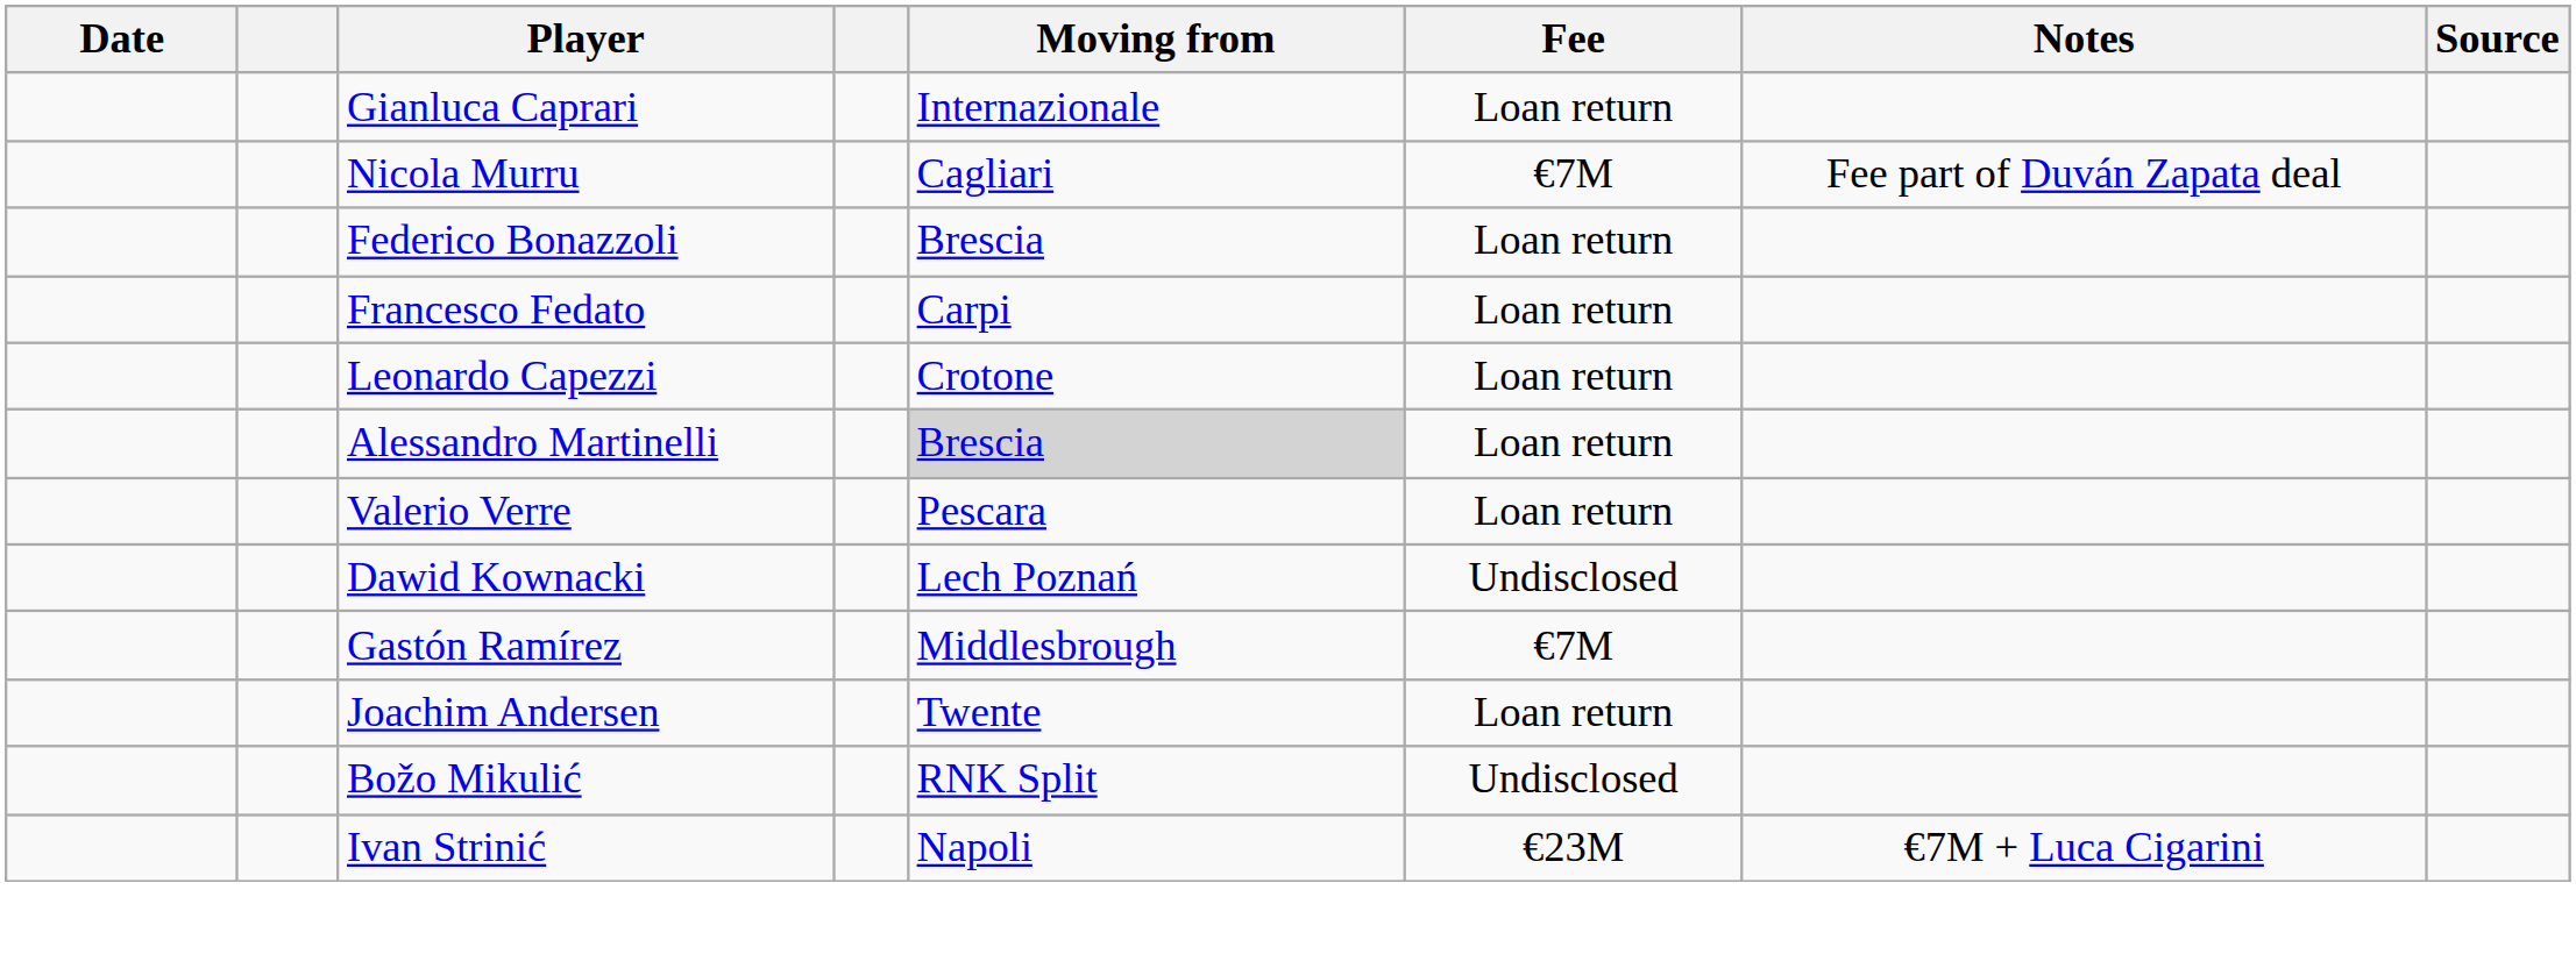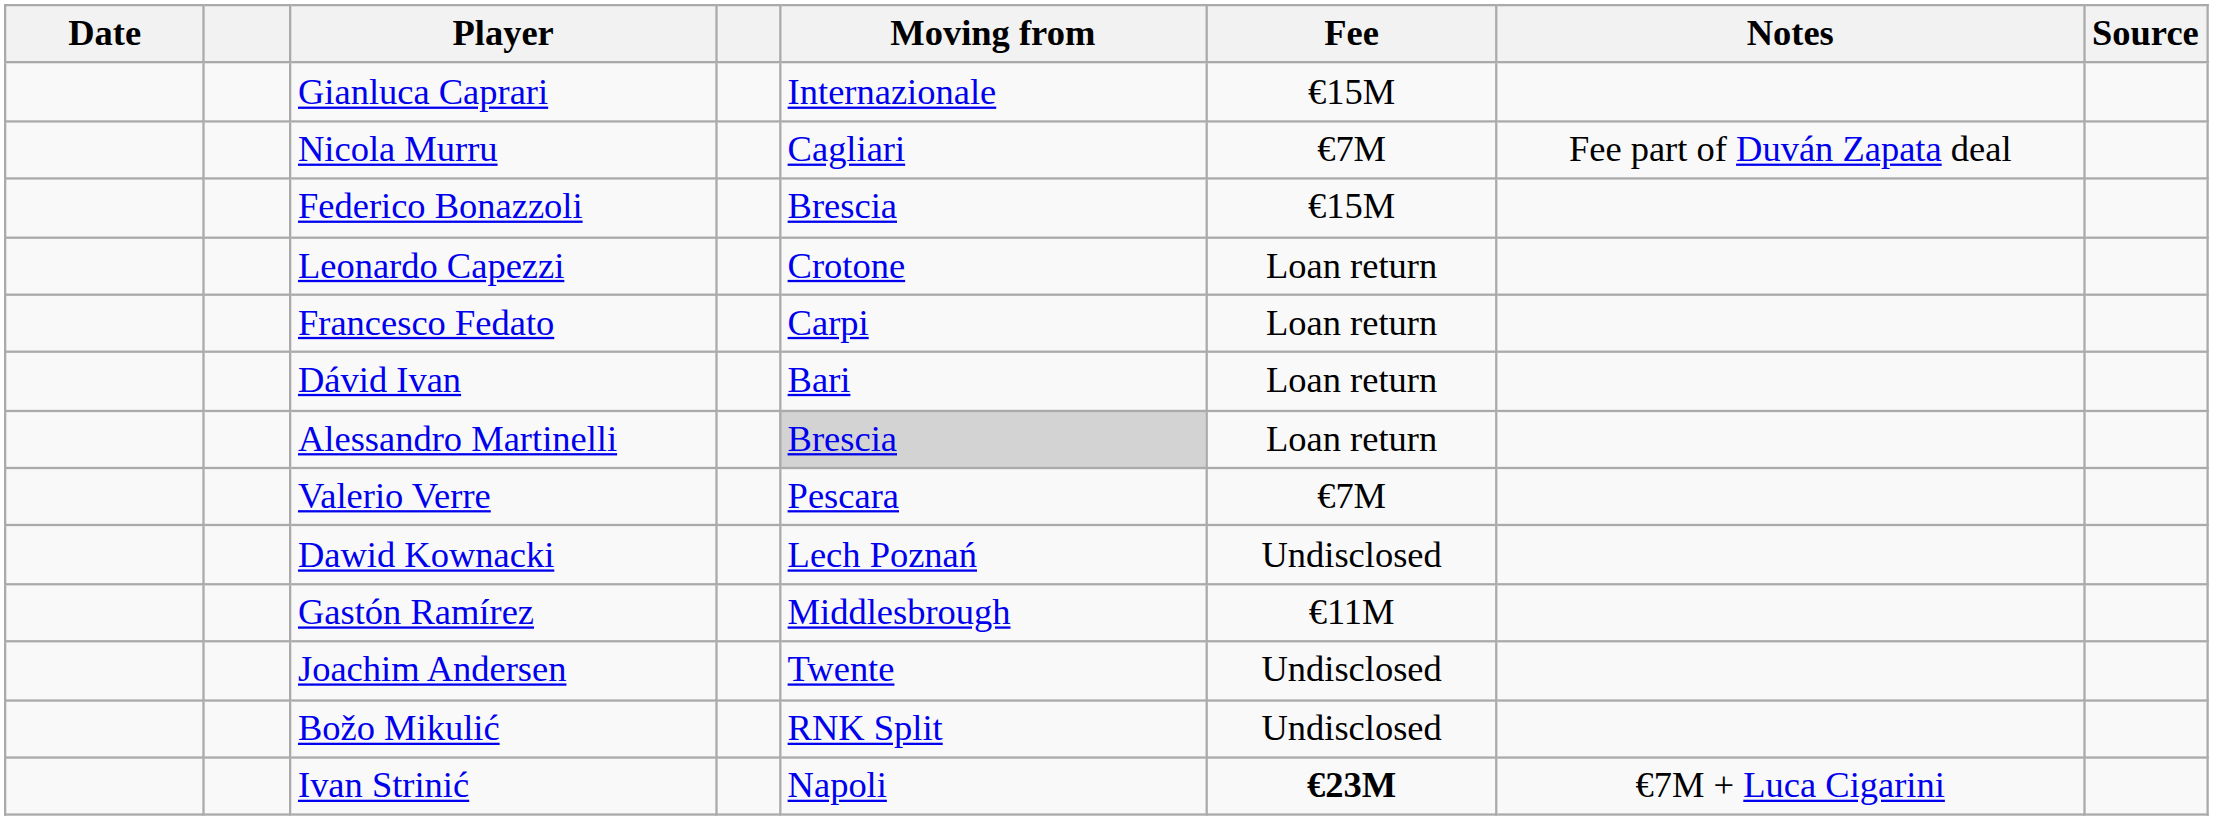Gianluca Caprari | Fee: Loan return -> €15M
Federico Bonazzoli | Fee: Loan return -> €15M
rows swapped: Leonardo Capezzi <-> Francesco Fedato
+ row: Dávid Ivan | Bari | Loan return
Valerio Verre | Fee: Loan return -> €7M
Gastón Ramírez | Fee: €7M -> €11M
Joachim Andersen | Fee: Loan return -> Undisclosed
Ivan Strinić | Fee: normal -> bold
